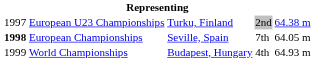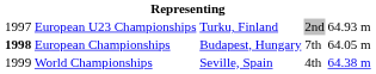European U23 Championships | column 5: 64.38 m -> 64.93 m
European Championships | column 3: Seville, Spain -> Budapest, Hungary
World Championships | column 3: Budapest, Hungary -> Seville, Spain
World Championships | column 5: 64.93 m -> 64.38 m
